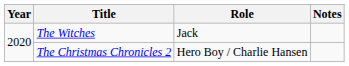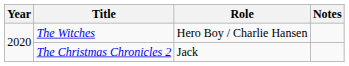The Witches | Role: Jack -> Hero Boy / Charlie Hansen
The Christmas Chronicles 2 | Role: Hero Boy / Charlie Hansen -> Jack
